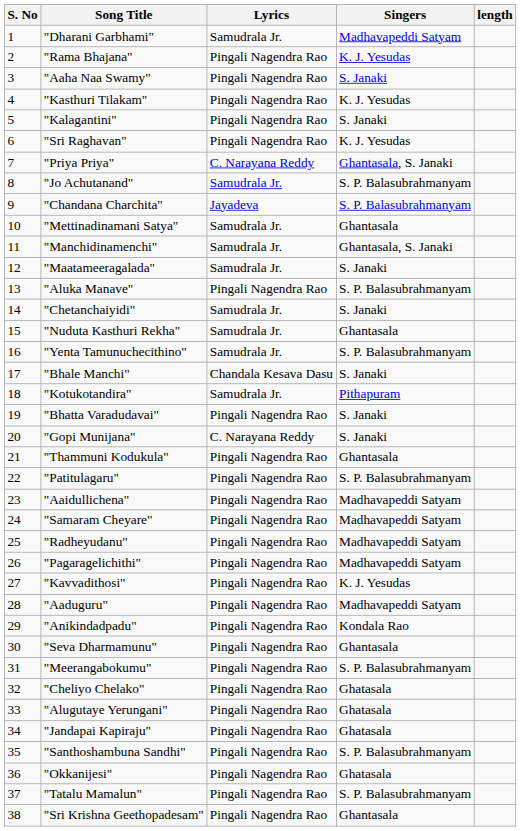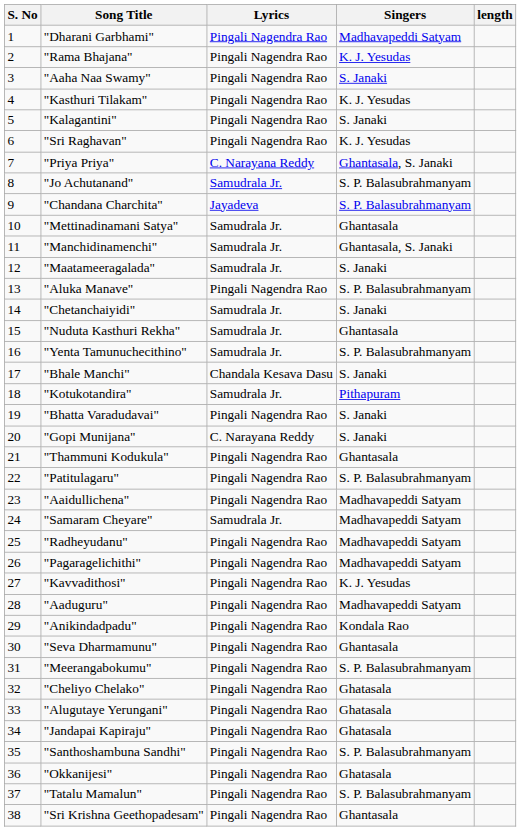"Dharani Garbhami" | Lyrics: Samudrala Jr. -> Pingali Nagendra Rao
"Samaram Cheyare" | Lyrics: Pingali Nagendra Rao -> Samudrala Jr.
